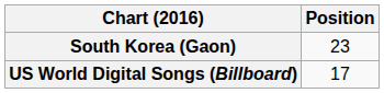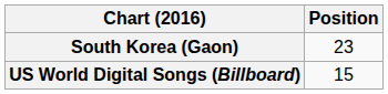US World Digital Songs (Billboard) | Position: 17 -> 15
